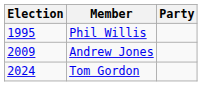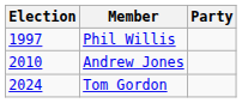Phil Willis | Election: 1995 -> 1997
Andrew Jones | Election: 2009 -> 2010
